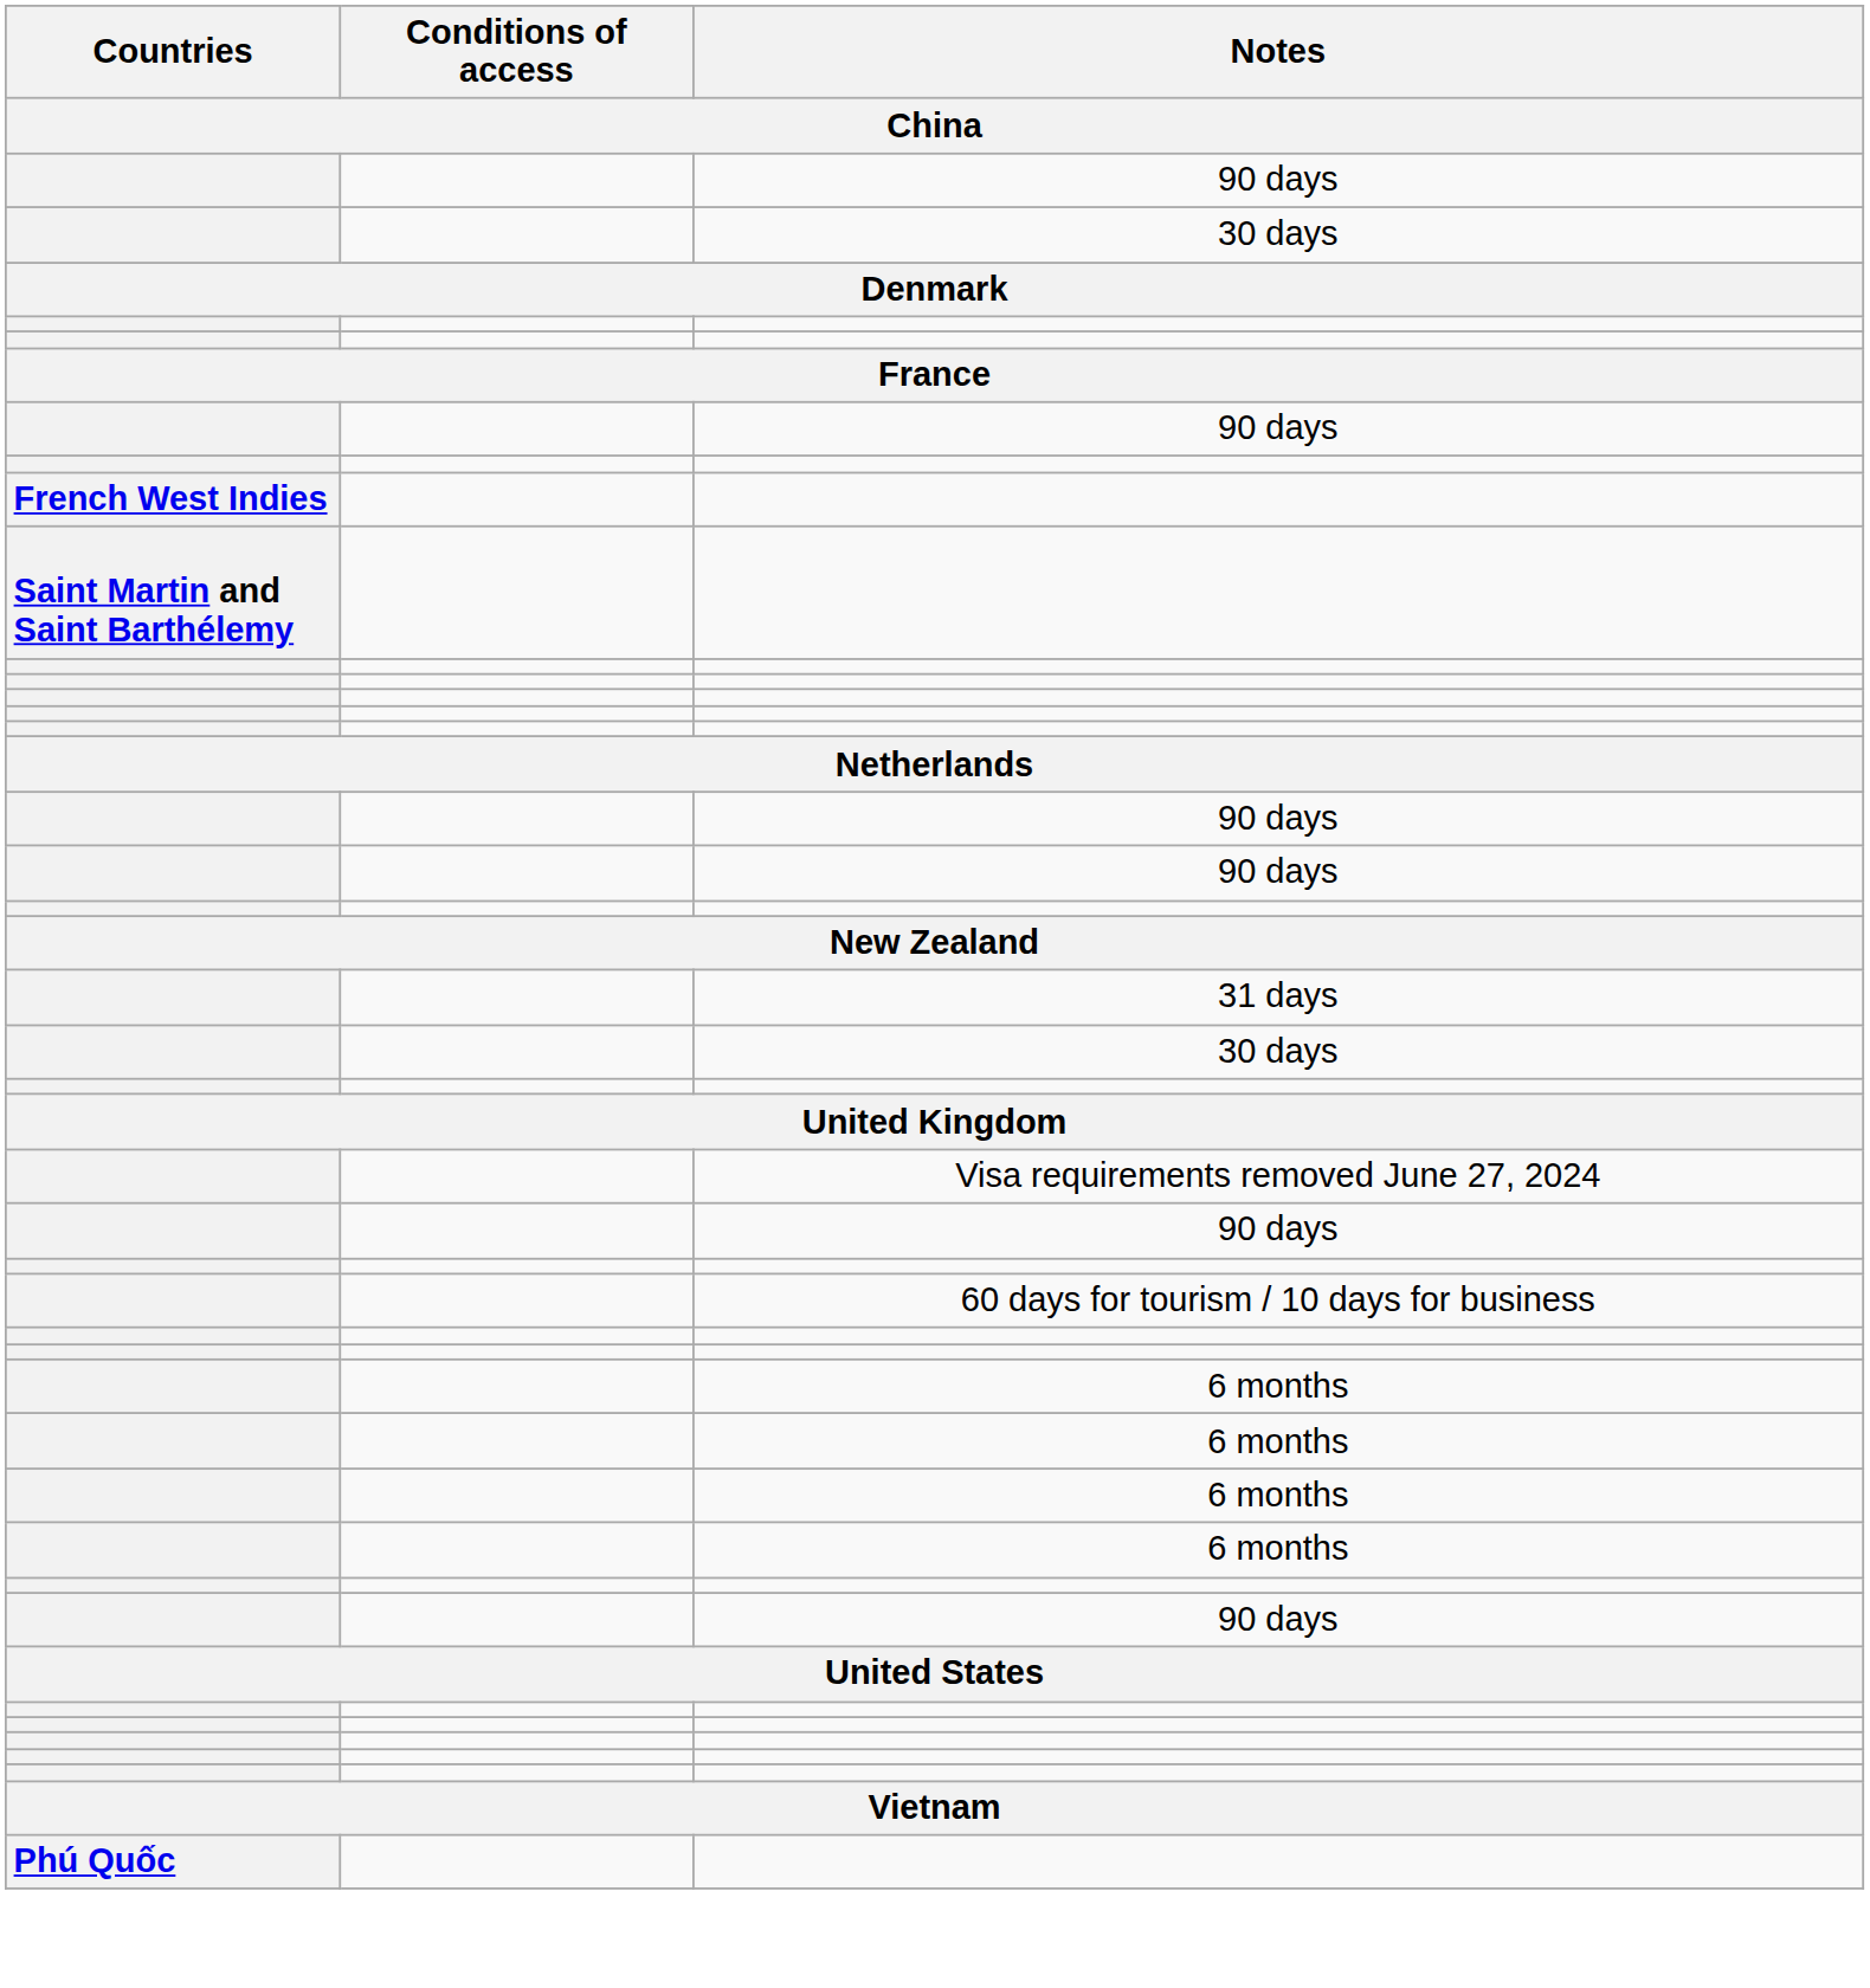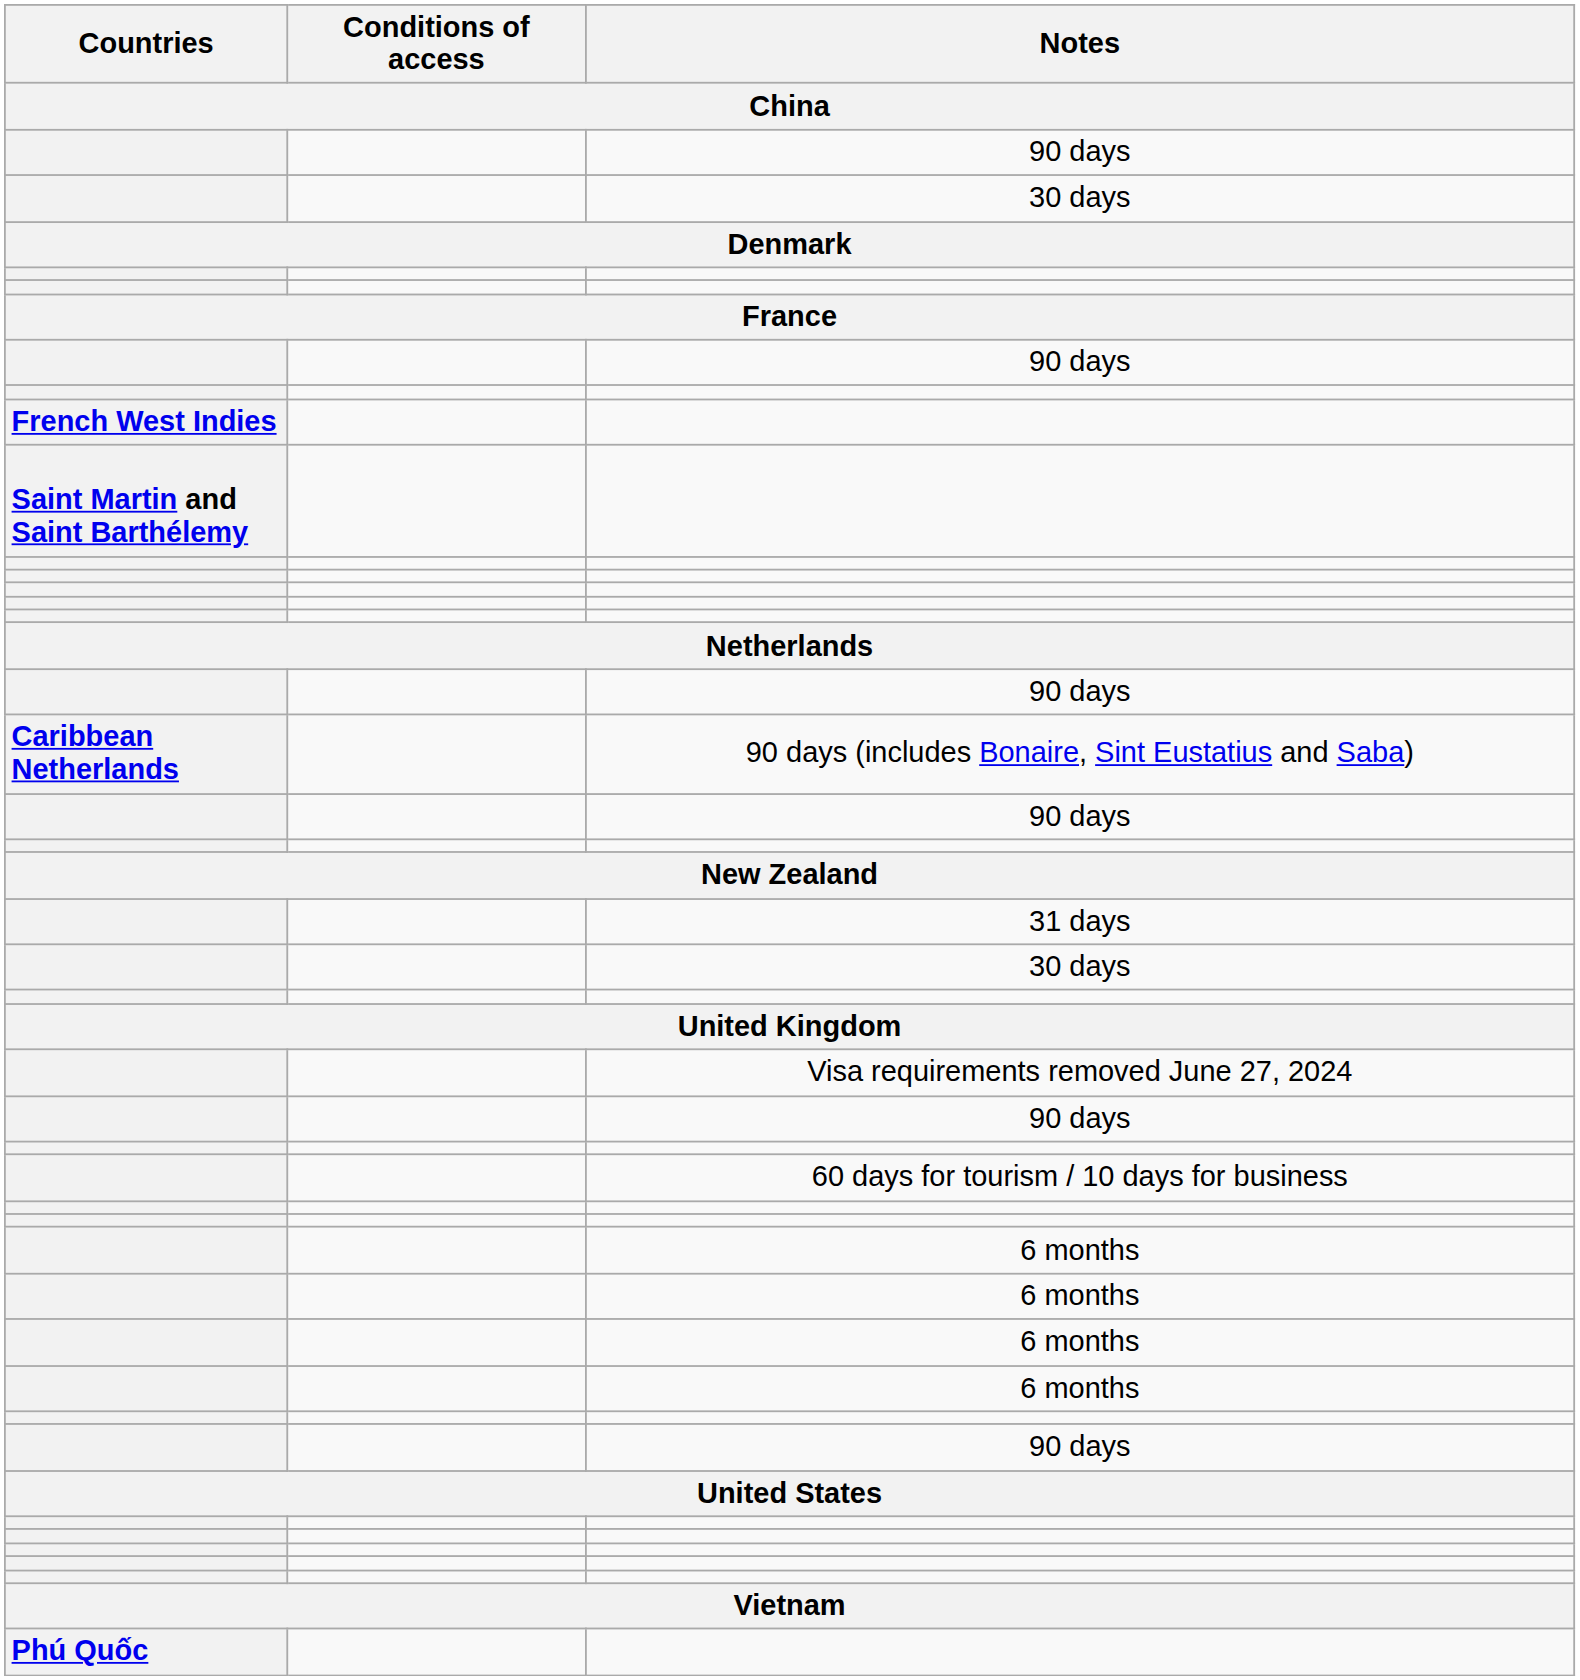+ row: Caribbean Netherlands | 90 days (includes Bonaire, Sint Eustatius and Saba)
